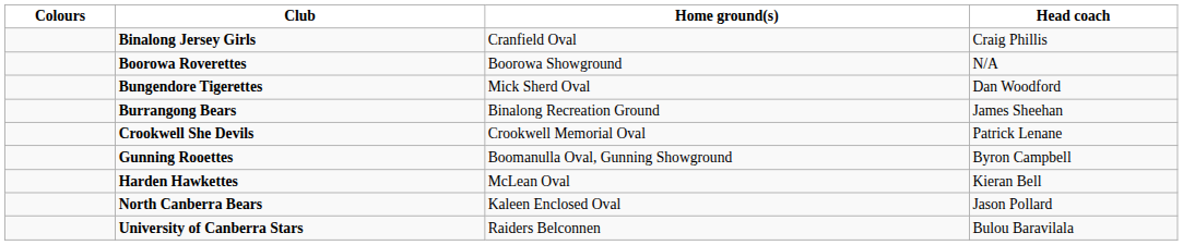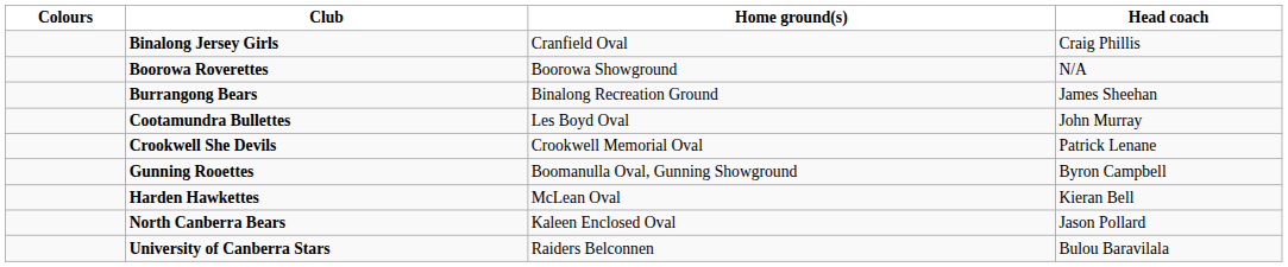- row: Bungendore Tigerettes | Mick Sherd Oval | Dan Woodford
+ row: Cootamundra Bullettes | Les Boyd Oval | John Murray
